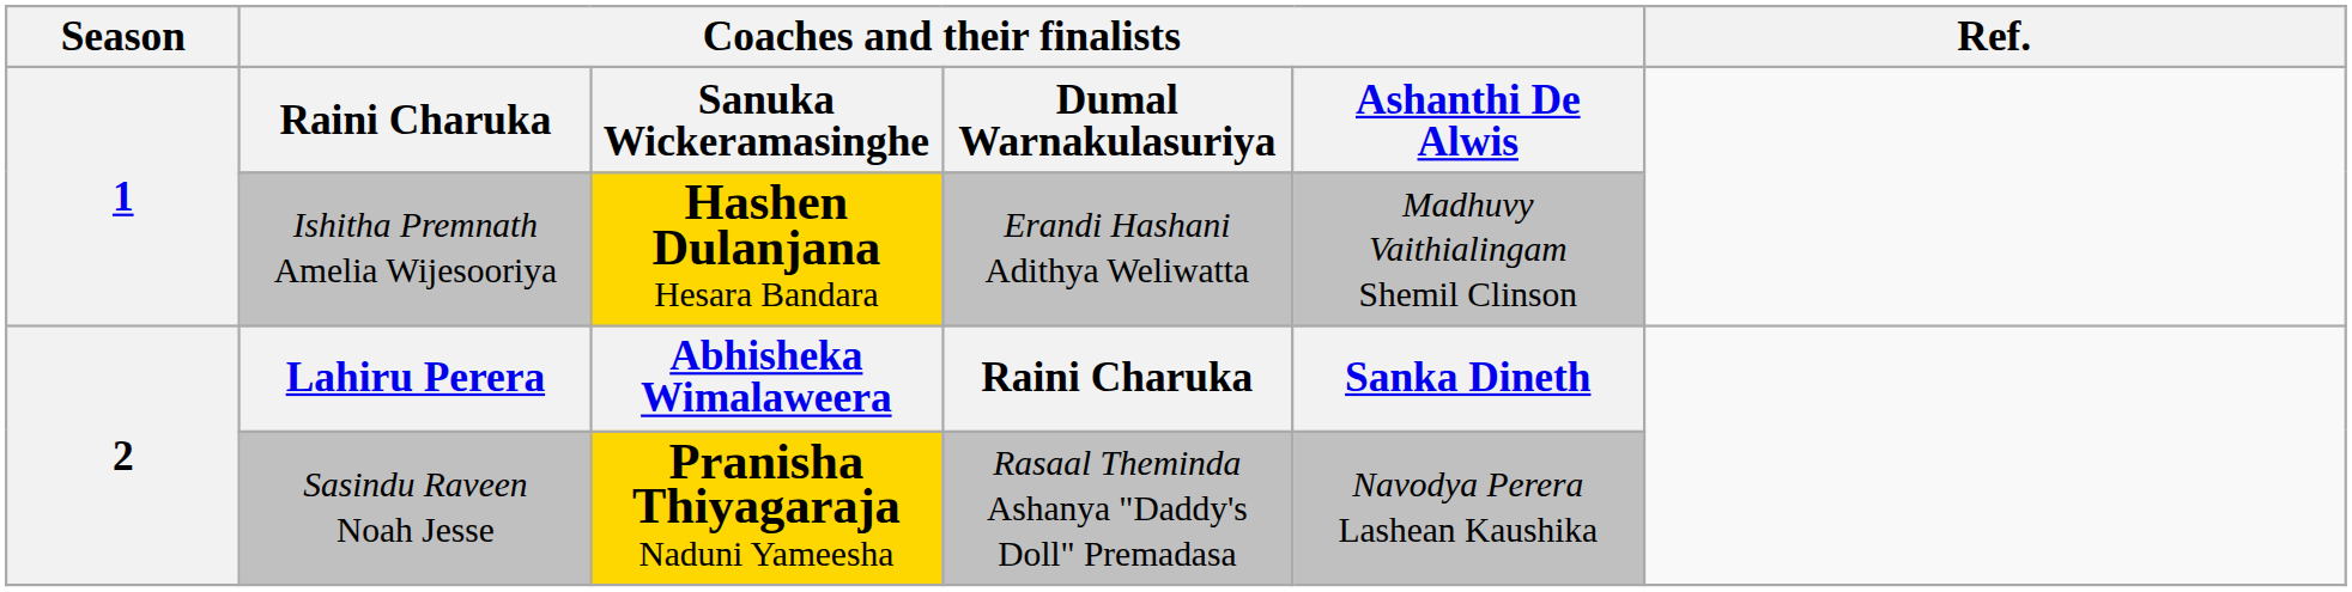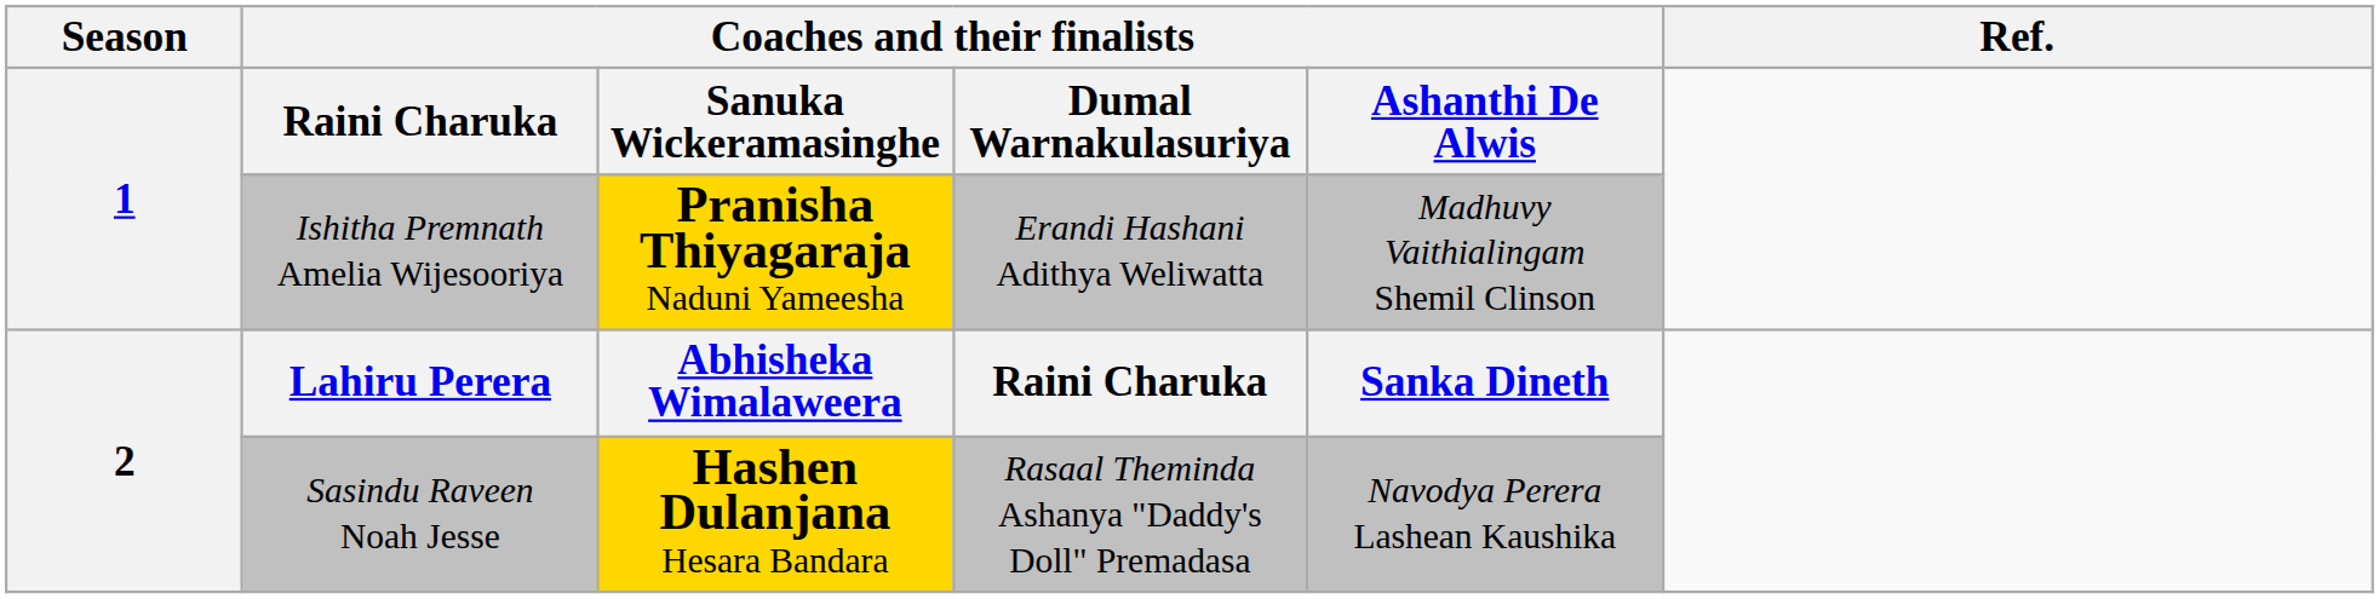Ishitha Premnath Amelia Wijesooriya | column 3: Hashen Dulanjana Hesara Bandara -> Pranisha Thiyagaraja Naduni Yameesha
Sasindu Raveen Noah Jesse | column 3: Pranisha Thiyagaraja Naduni Yameesha -> Hashen Dulanjana Hesara Bandara
